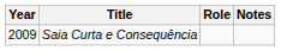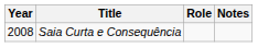Saia Curta e Consequência | Year: 2009 -> 2008
